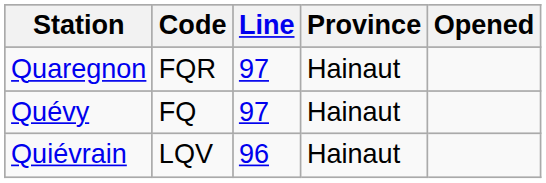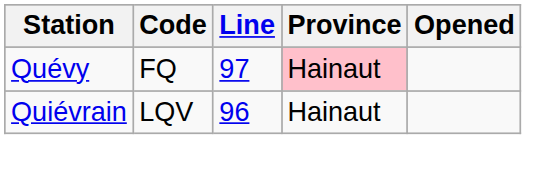- row: Quaregnon | FQR | 97 | Hainaut
Quévy | Province: no background -> pink background
